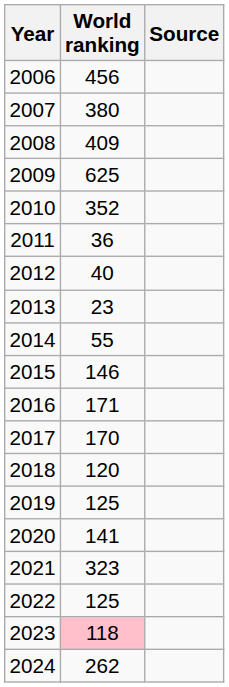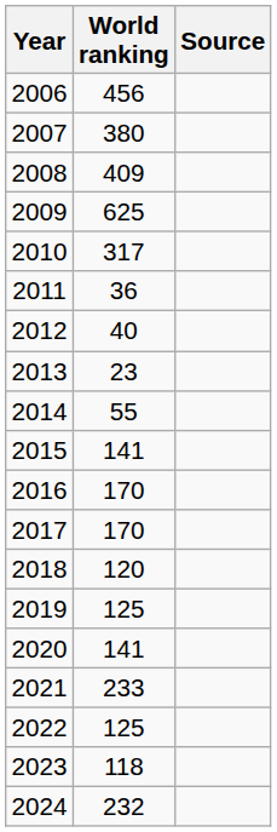2010 | World ranking: 352 -> 317
2015 | World ranking: 146 -> 141
2016 | World ranking: 171 -> 170
2021 | World ranking: 323 -> 233
2023 | World ranking: pink background -> no background
2024 | World ranking: 262 -> 232
